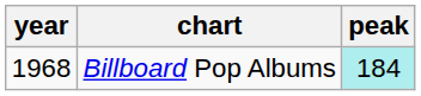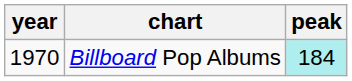Billboard Pop Albums | year: 1968 -> 1970
